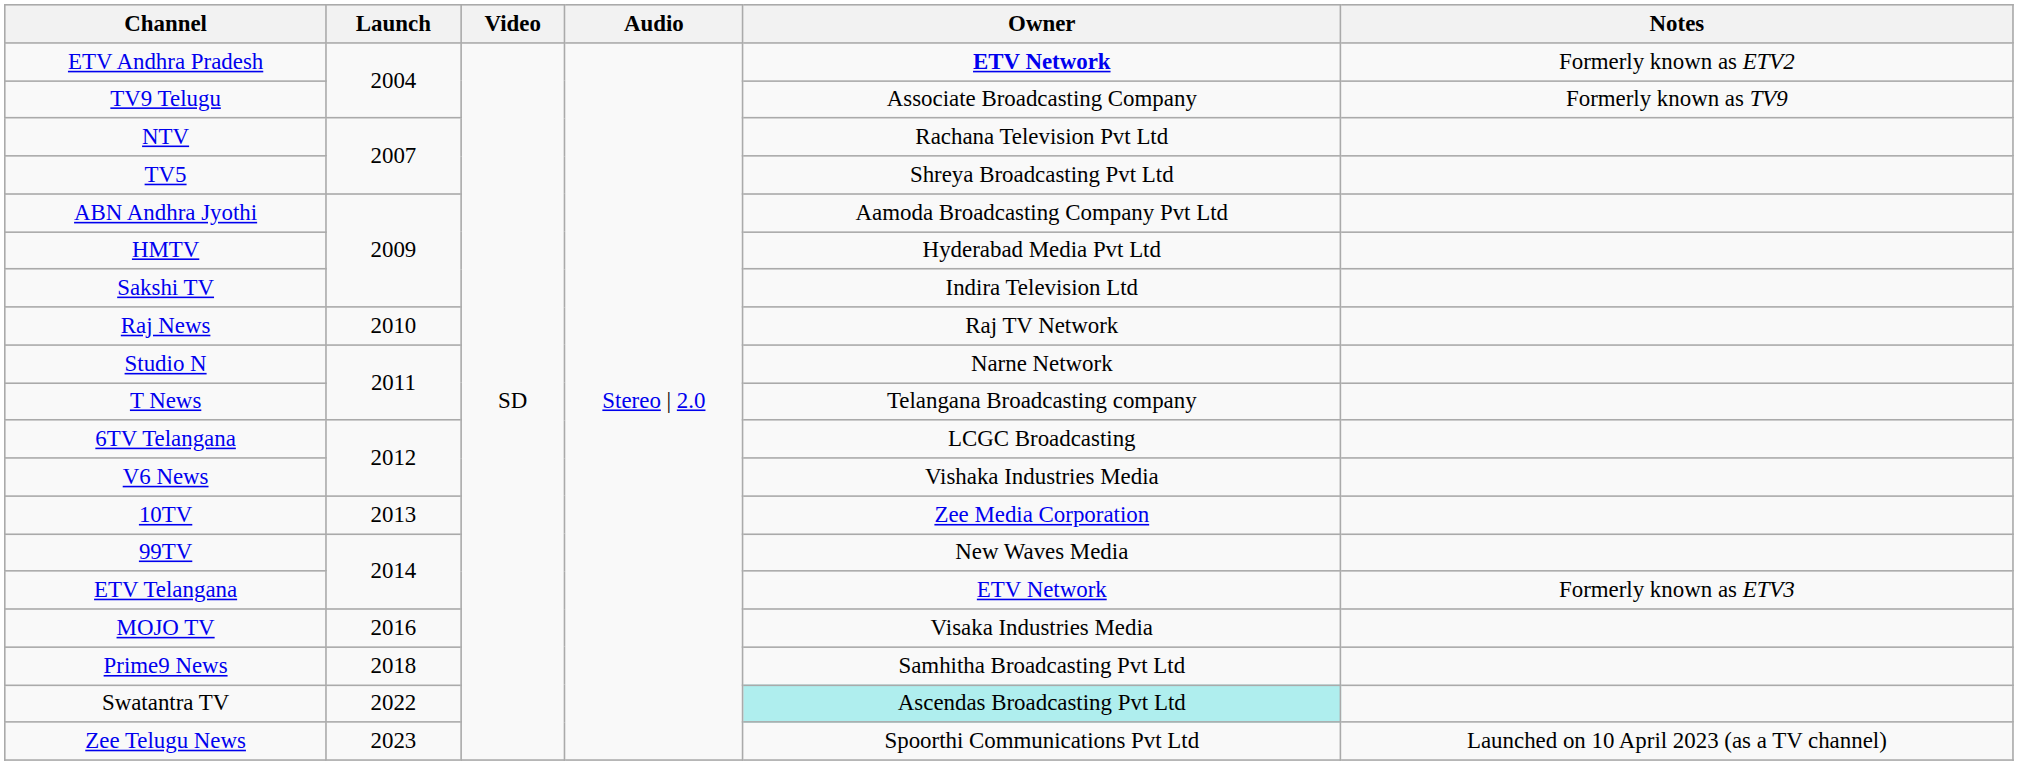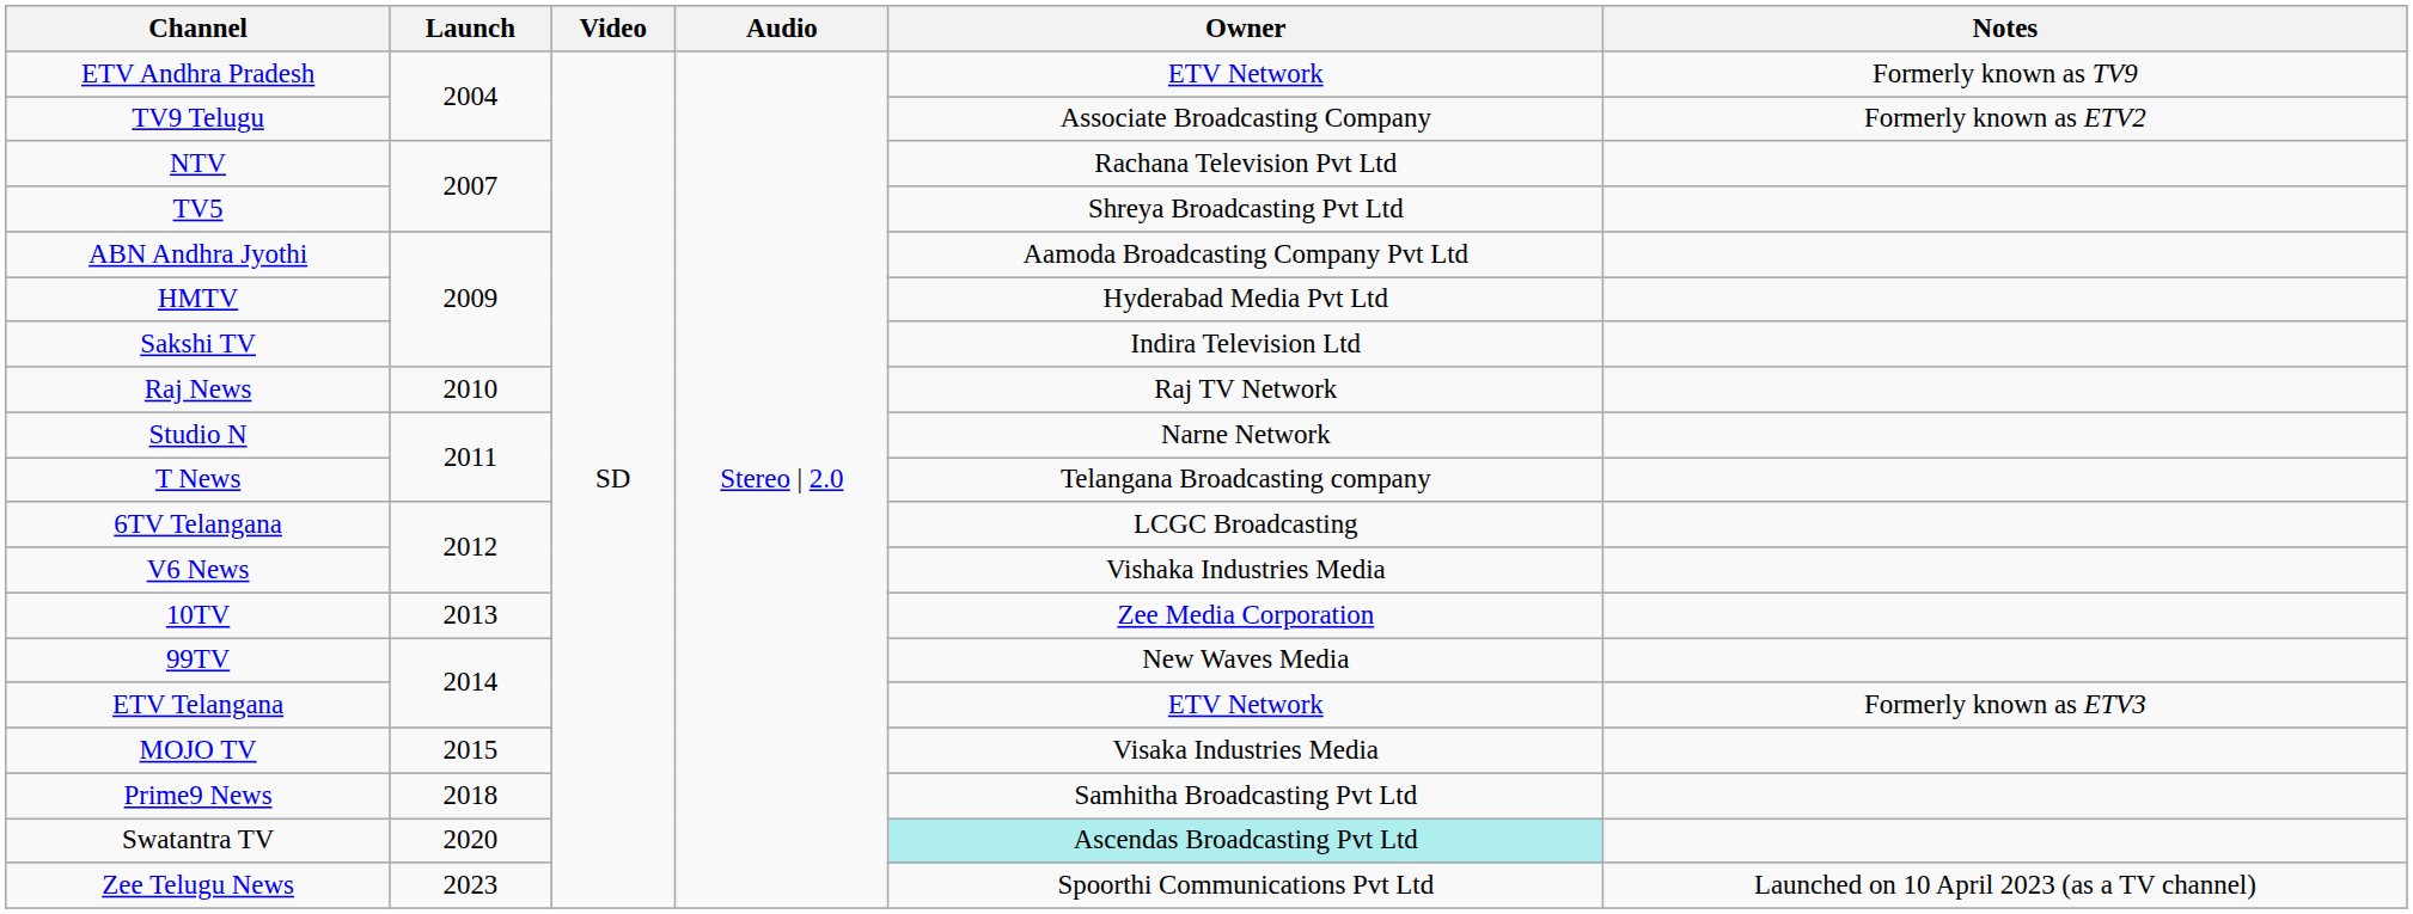ETV Andhra Pradesh | Owner: bold -> normal
ETV Andhra Pradesh | Notes: Formerly known as ETV2 -> Formerly known as TV9
TV9 Telugu | Notes: Formerly known as TV9 -> Formerly known as ETV2
MOJO TV | Launch: 2016 -> 2015
Swatantra TV | Launch: 2022 -> 2020
